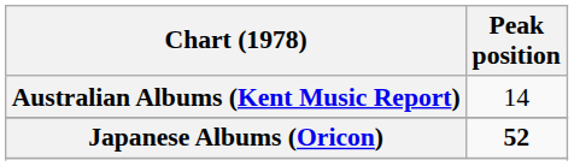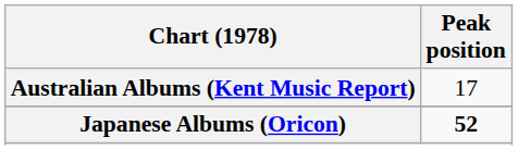Australian Albums (Kent Music Report) | Peak position: 14 -> 17
